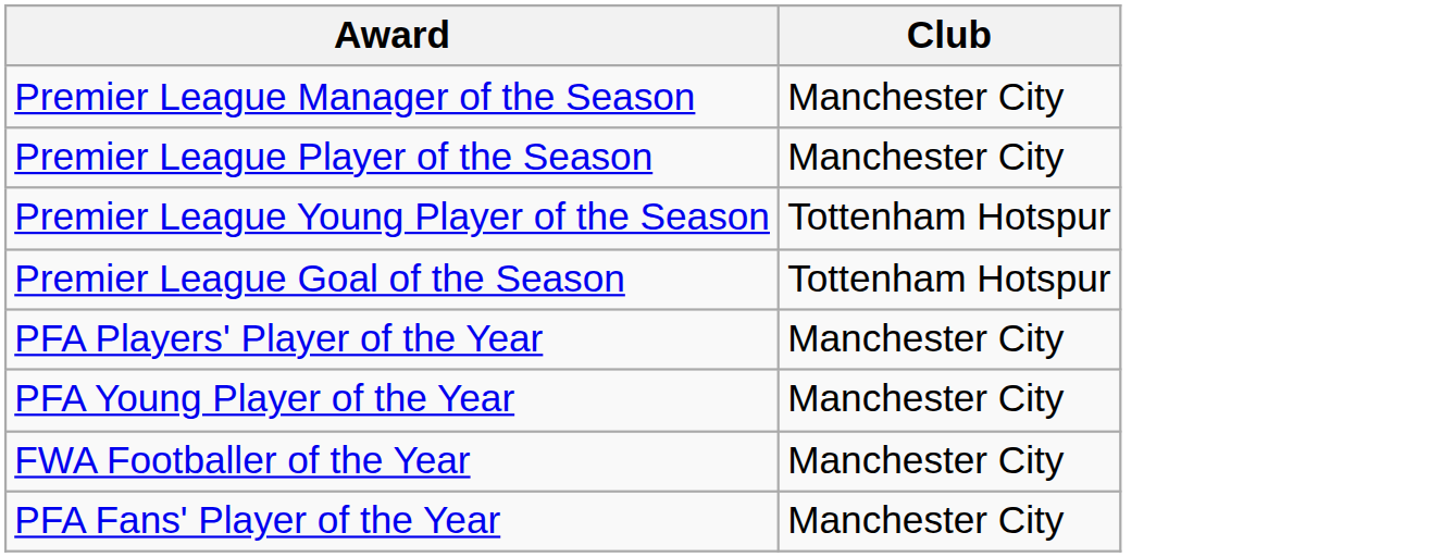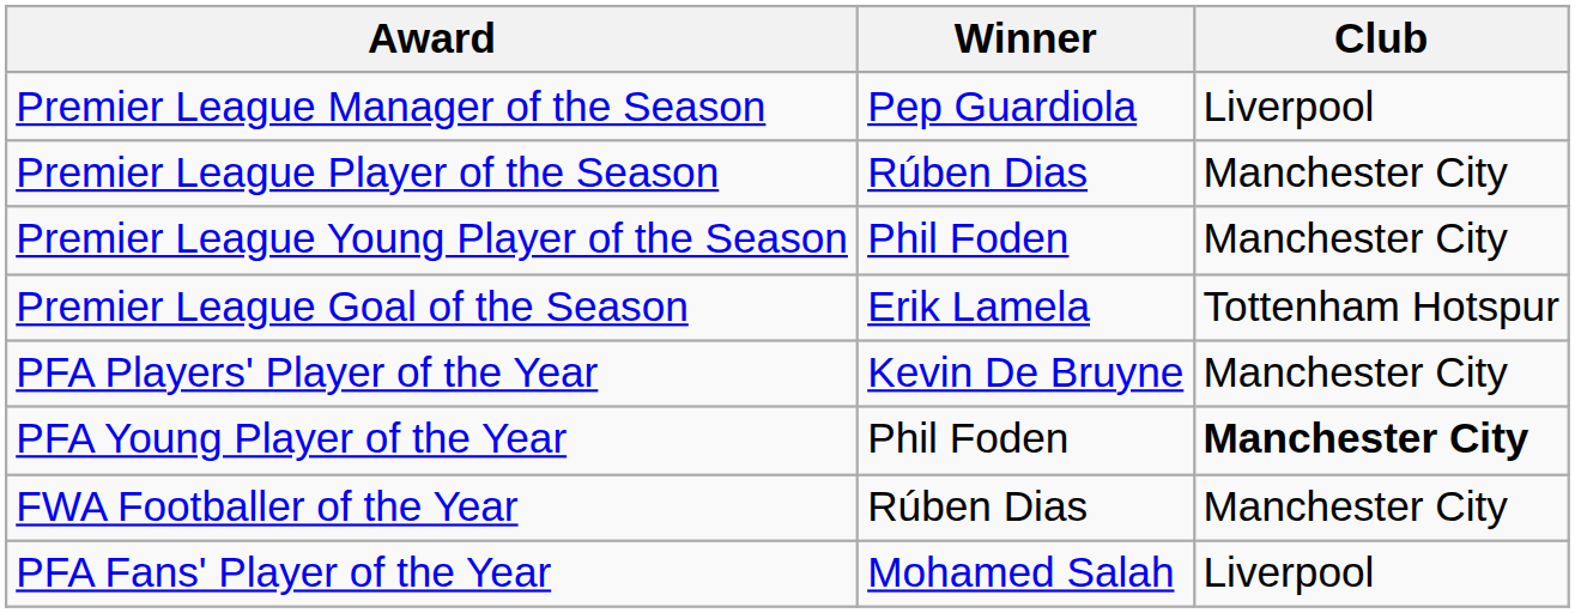+ column: Winner | Pep Guardiola | Rúben Dias | Phil Foden | Erik Lamela | Kevin De Bruyne | Phil Foden | Rúben Dias | Mohamed Salah
Premier League Manager of the Season | Club: Manchester City -> Liverpool
Premier League Young Player of the Season | Club: Tottenham Hotspur -> Manchester City
PFA Young Player of the Year | Club: normal -> bold
PFA Fans' Player of the Year | Club: Manchester City -> Liverpool
